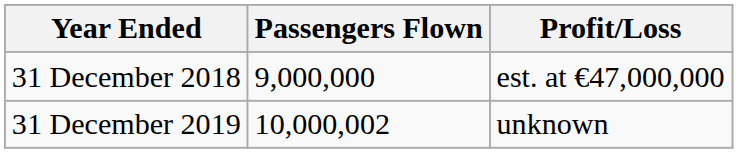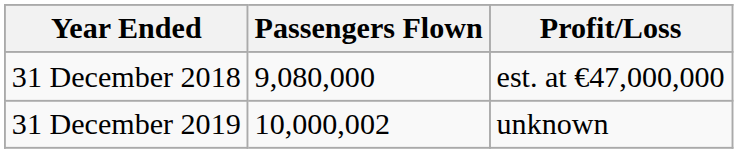31 December 2018 | Passengers Flown: 9,000,000 -> 9,080,000
